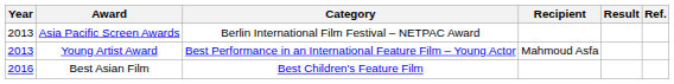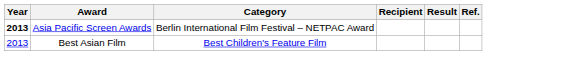Asia Pacific Screen Awards | Year: normal -> bold
- row: 2013 | Young Artist Award | Best Performance in an International Feature Film – Young Actor | Mahmoud Asfa
Best Asian Film | Year: 2016 -> 2013
